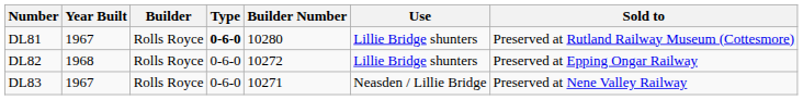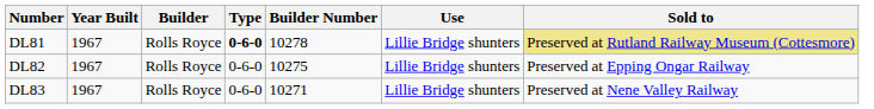DL81 | Builder Number: 10280 -> 10278
DL81 | Sold to: no background -> khaki background
DL82 | Year Built: 1968 -> 1967
DL82 | Builder Number: 10272 -> 10275
DL83 | Use: Neasden / Lillie Bridge -> Lillie Bridge shunters
